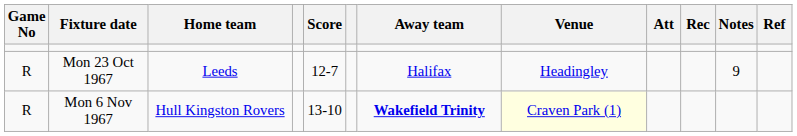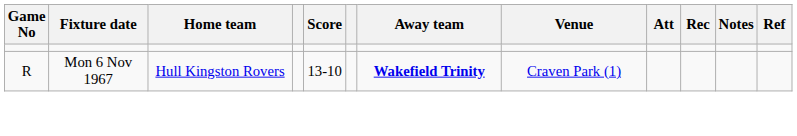- row: R | Mon 23 Oct 1967 | Leeds | 12-7 | Halifax | Headingley | 9
Mon 6 Nov 1967 | Venue: lightyellow background -> no background
